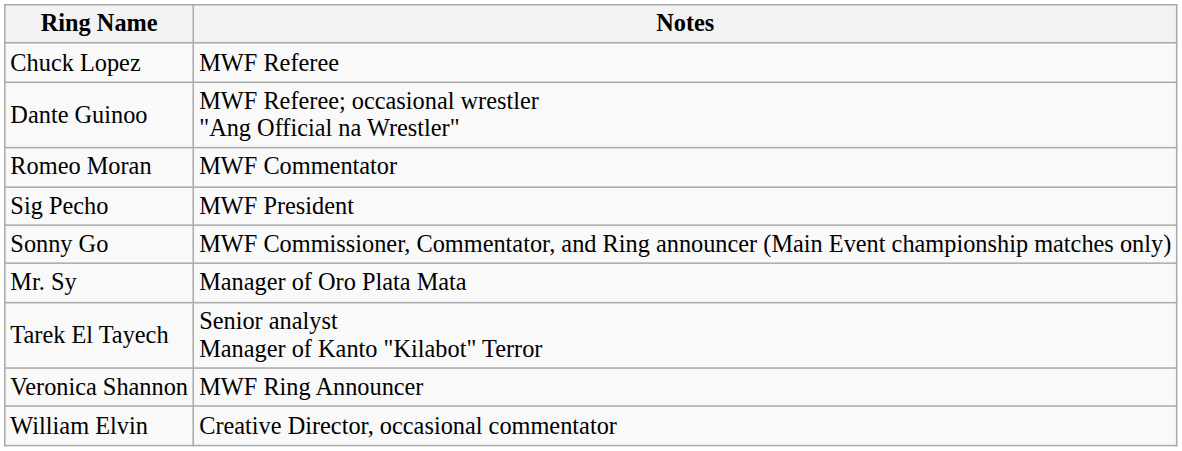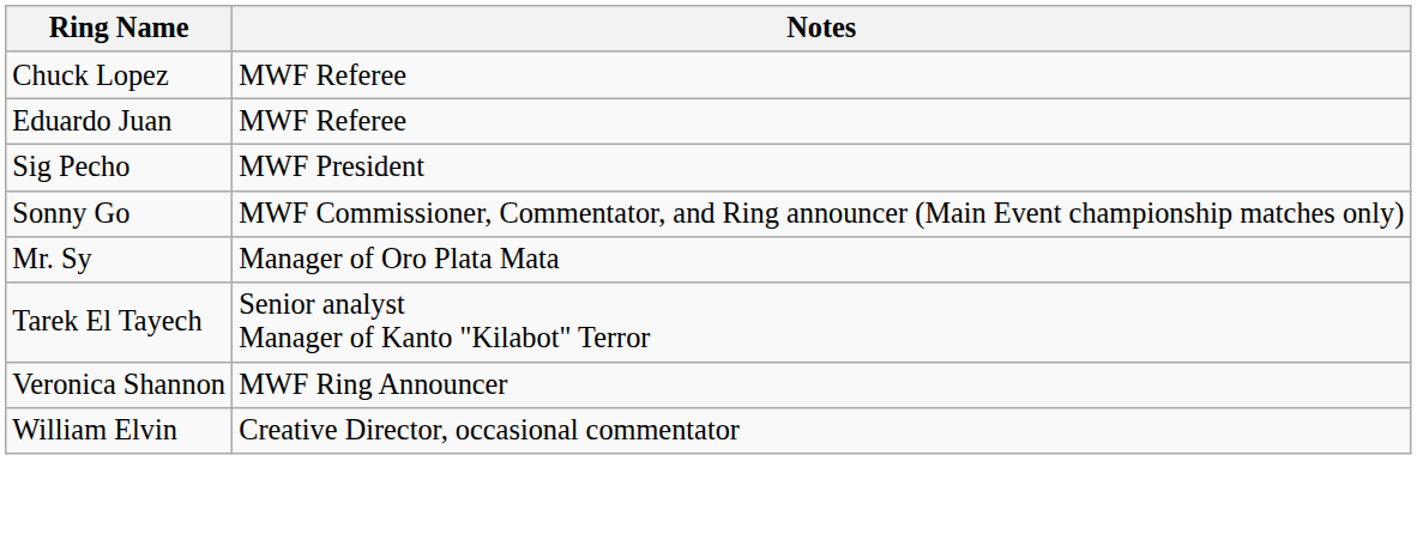- row: Dante Guinoo | MWF Referee; occasional wrestler "Ang Official na Wrestler"
+ row: Eduardo Juan | MWF Referee
- row: Romeo Moran | MWF Commentator
